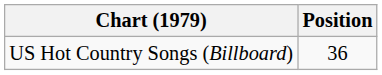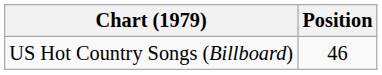US Hot Country Songs (Billboard) | Position: 36 -> 46
